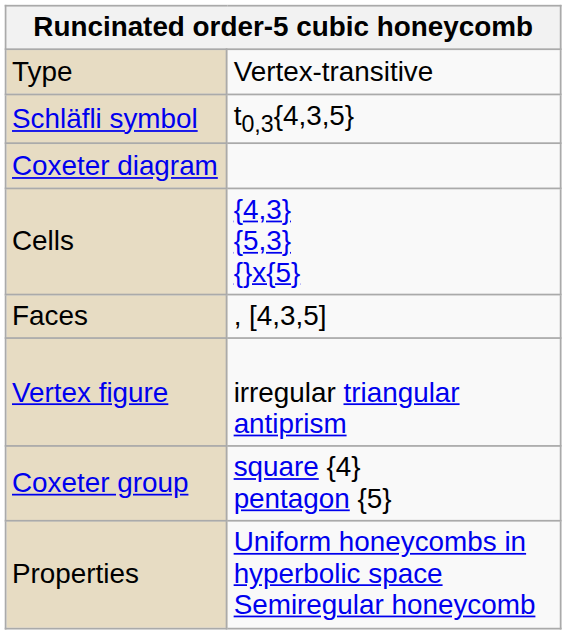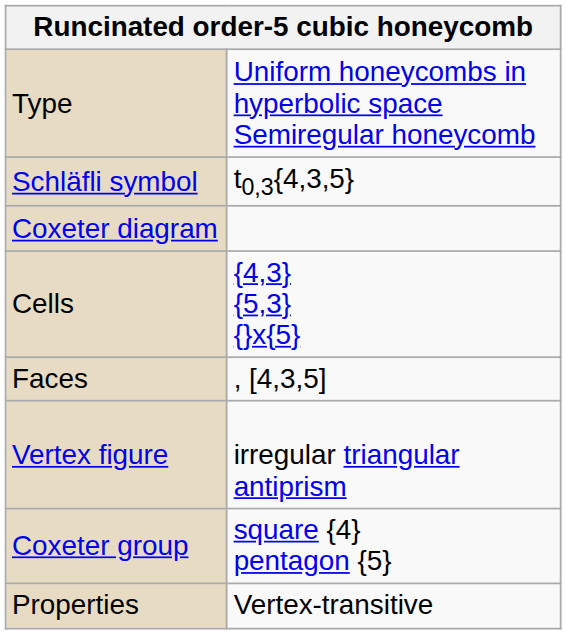Type | column 2: Vertex-transitive -> Uniform honeycombs in hyperbolic space Semiregular honeycomb
Properties | column 2: Uniform honeycombs in hyperbolic space Semiregular honeycomb -> Vertex-transitive
